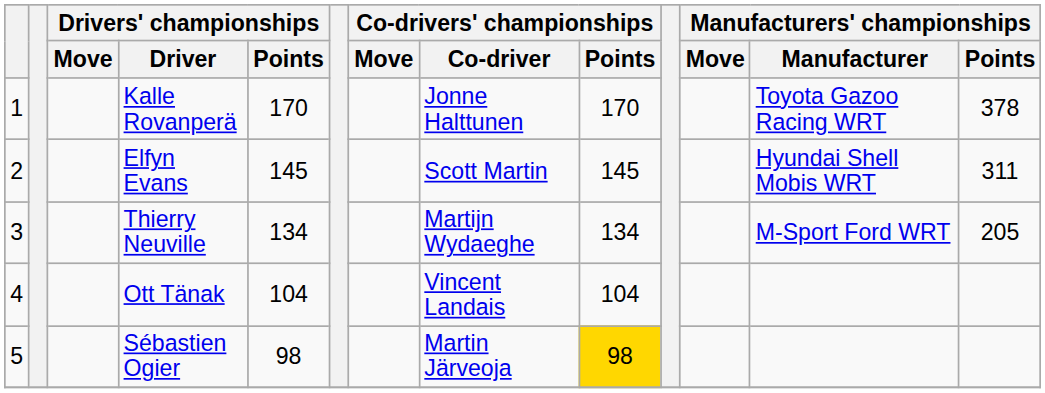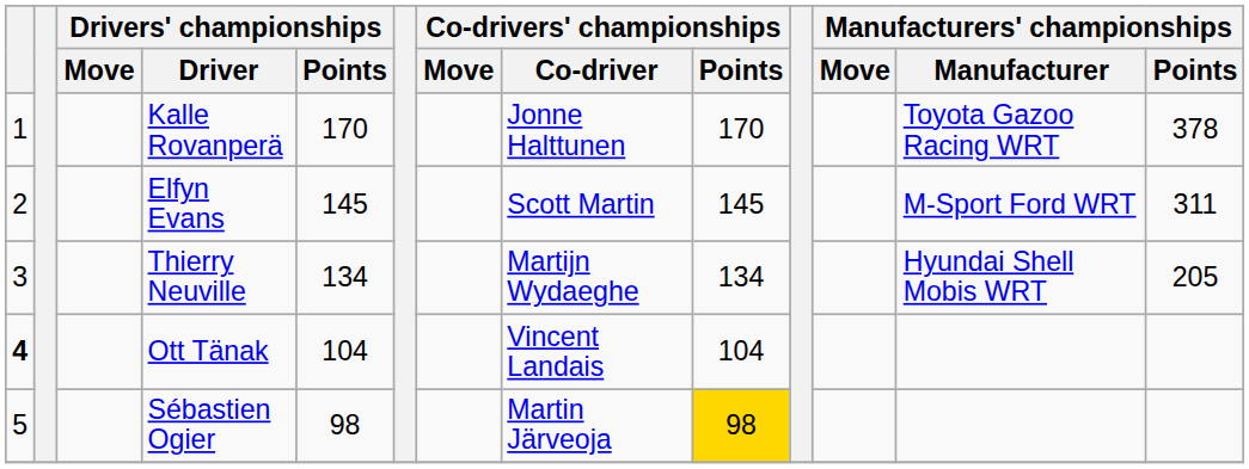Elfyn Evans | Manufacturers' championships / Manufacturer: Hyundai Shell Mobis WRT -> M-Sport Ford WRT
Thierry Neuville | Manufacturers' championships / Manufacturer: M-Sport Ford WRT -> Hyundai Shell Mobis WRT
Ott Tänak | column 1: normal -> bold
